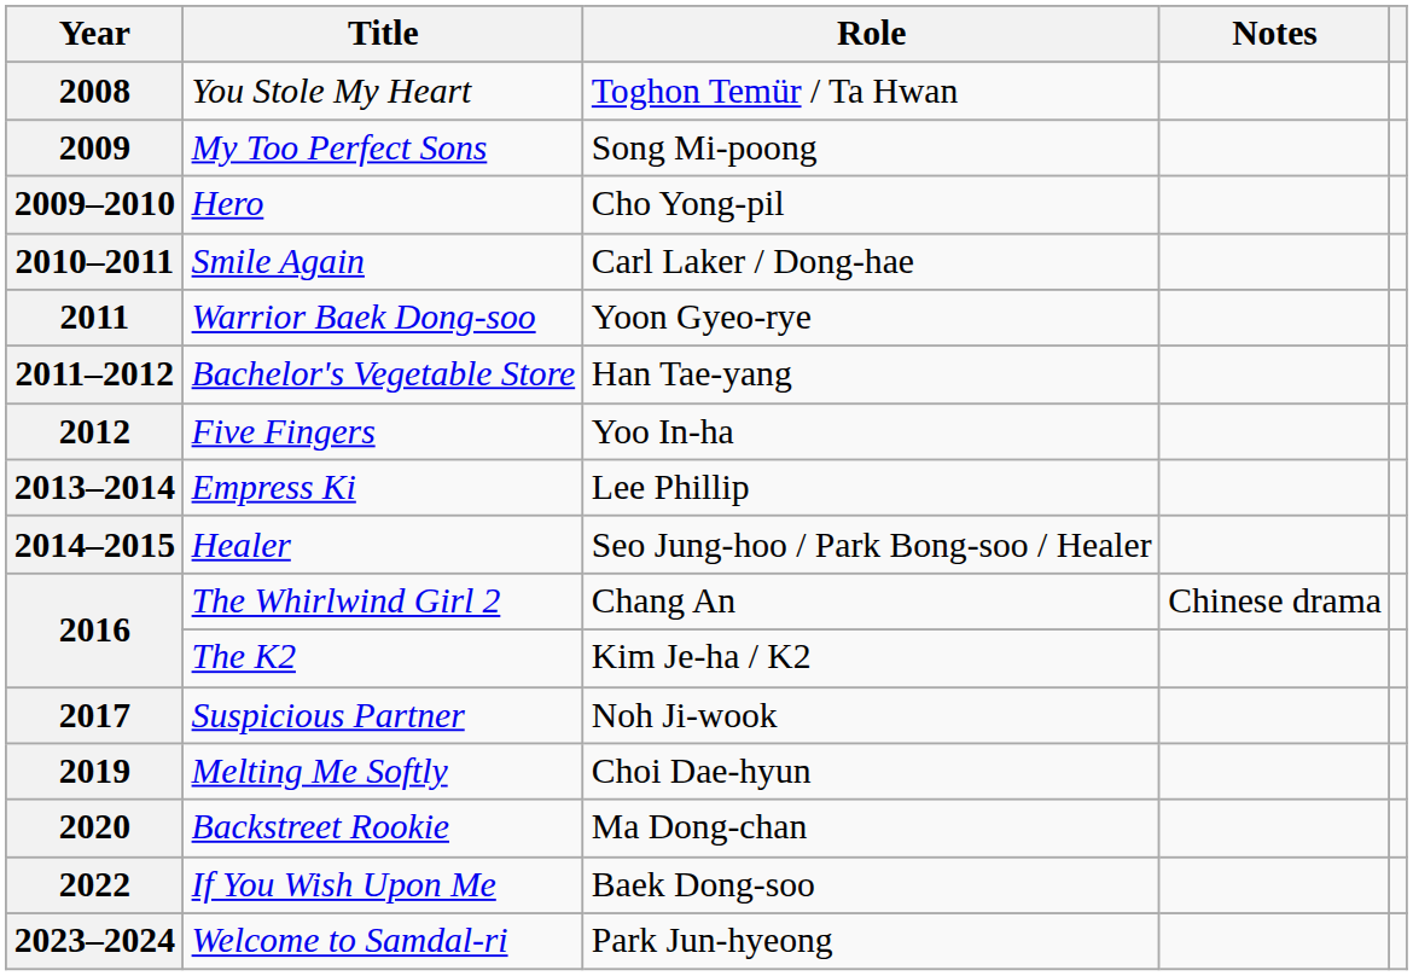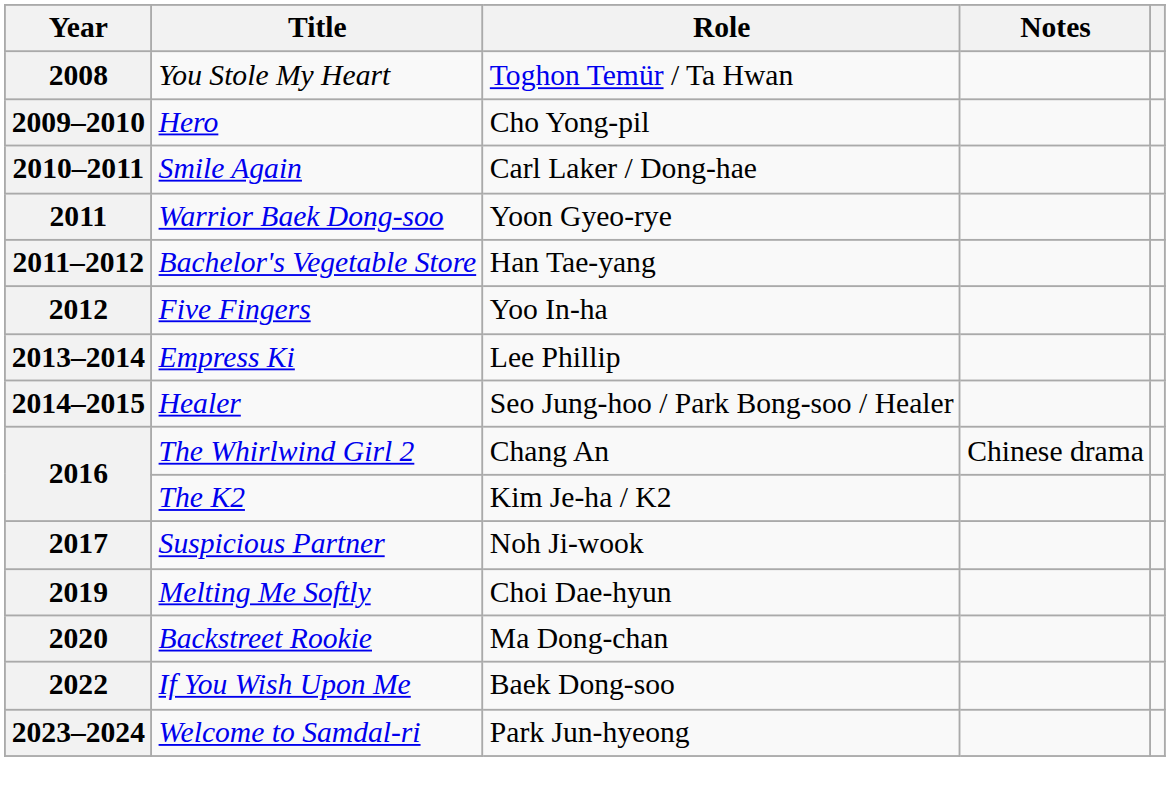- row: 2009 | My Too Perfect Sons | Song Mi-poong
